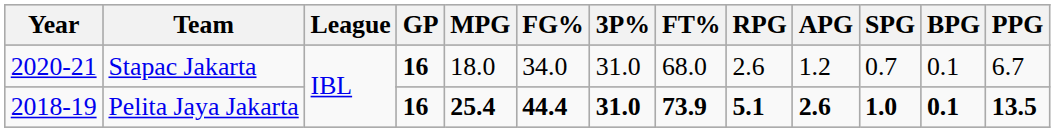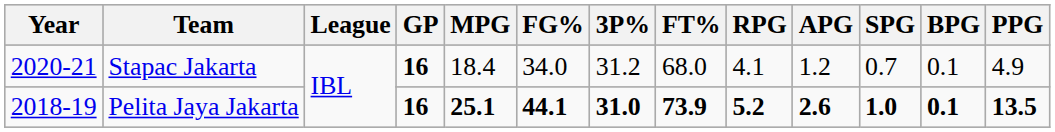Stapac Jakarta | MPG: 18.0 -> 18.4
Stapac Jakarta | 3P%: 31.0 -> 31.2
Stapac Jakarta | RPG: 2.6 -> 4.1
Stapac Jakarta | PPG: 6.7 -> 4.9
Pelita Jaya Jakarta | MPG: 25.4 -> 25.1
Pelita Jaya Jakarta | FG%: 44.4 -> 44.1
Pelita Jaya Jakarta | RPG: 5.1 -> 5.2
